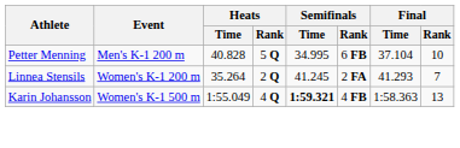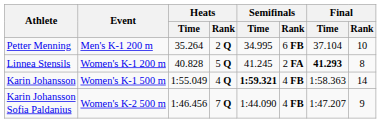Petter Menning | Heats / Time: 40.828 -> 35.264
Petter Menning | Heats / Rank: 5 Q -> 2 Q
Linnea Stensils | Heats / Time: 35.264 -> 40.828
Linnea Stensils | Heats / Rank: 2 Q -> 5 Q
Linnea Stensils | Final / Time: normal -> bold
Linnea Stensils | Final / Rank: 7 -> 8
Karin Johansson | Final / Rank: 13 -> 14
+ row: Karin Johansson Sofia Paldanius | Women's K-2 500 m | 1:46.456 | 7 Q | 1:44.090 | 4 FB | 1:47.207 | 9
